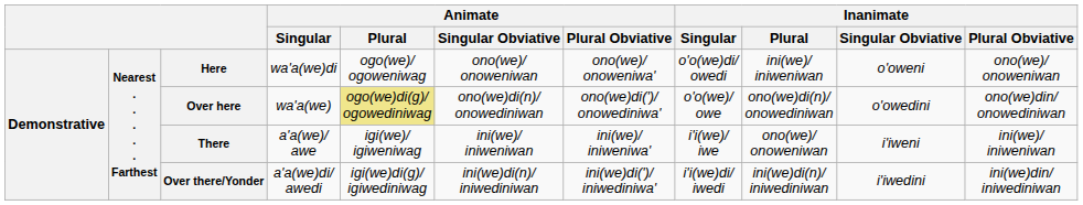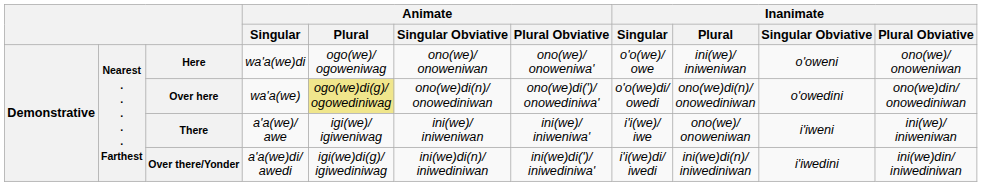Here | Inanimate / Singular: o'o(we)di/ owedi -> o'o(we)/ owe
Over here | Inanimate / Singular: o'o(we)/ owe -> o'o(we)di/ owedi
